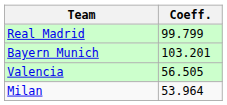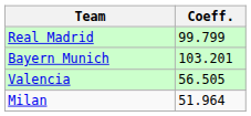Milan | Coeff.: 53.964 -> 51.964
